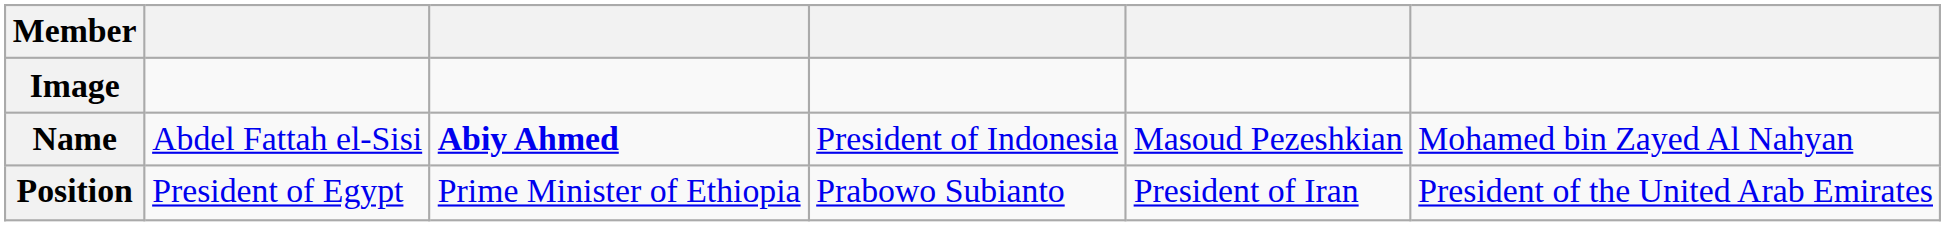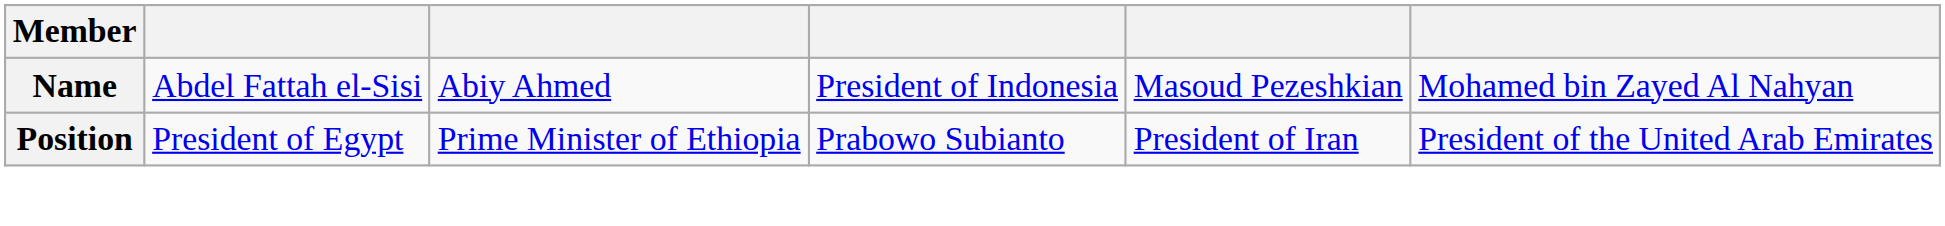- row: Image
Name | column 3: bold -> normal
